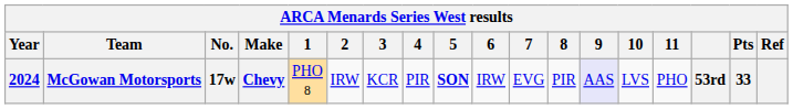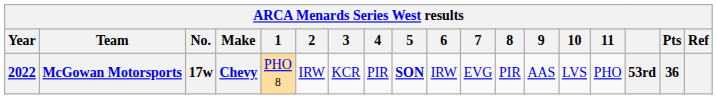McGowan Motorsports | Year: 2024 -> 2022
McGowan Motorsports | 9: lavender background -> no background
McGowan Motorsports | Pts: 33 -> 36
